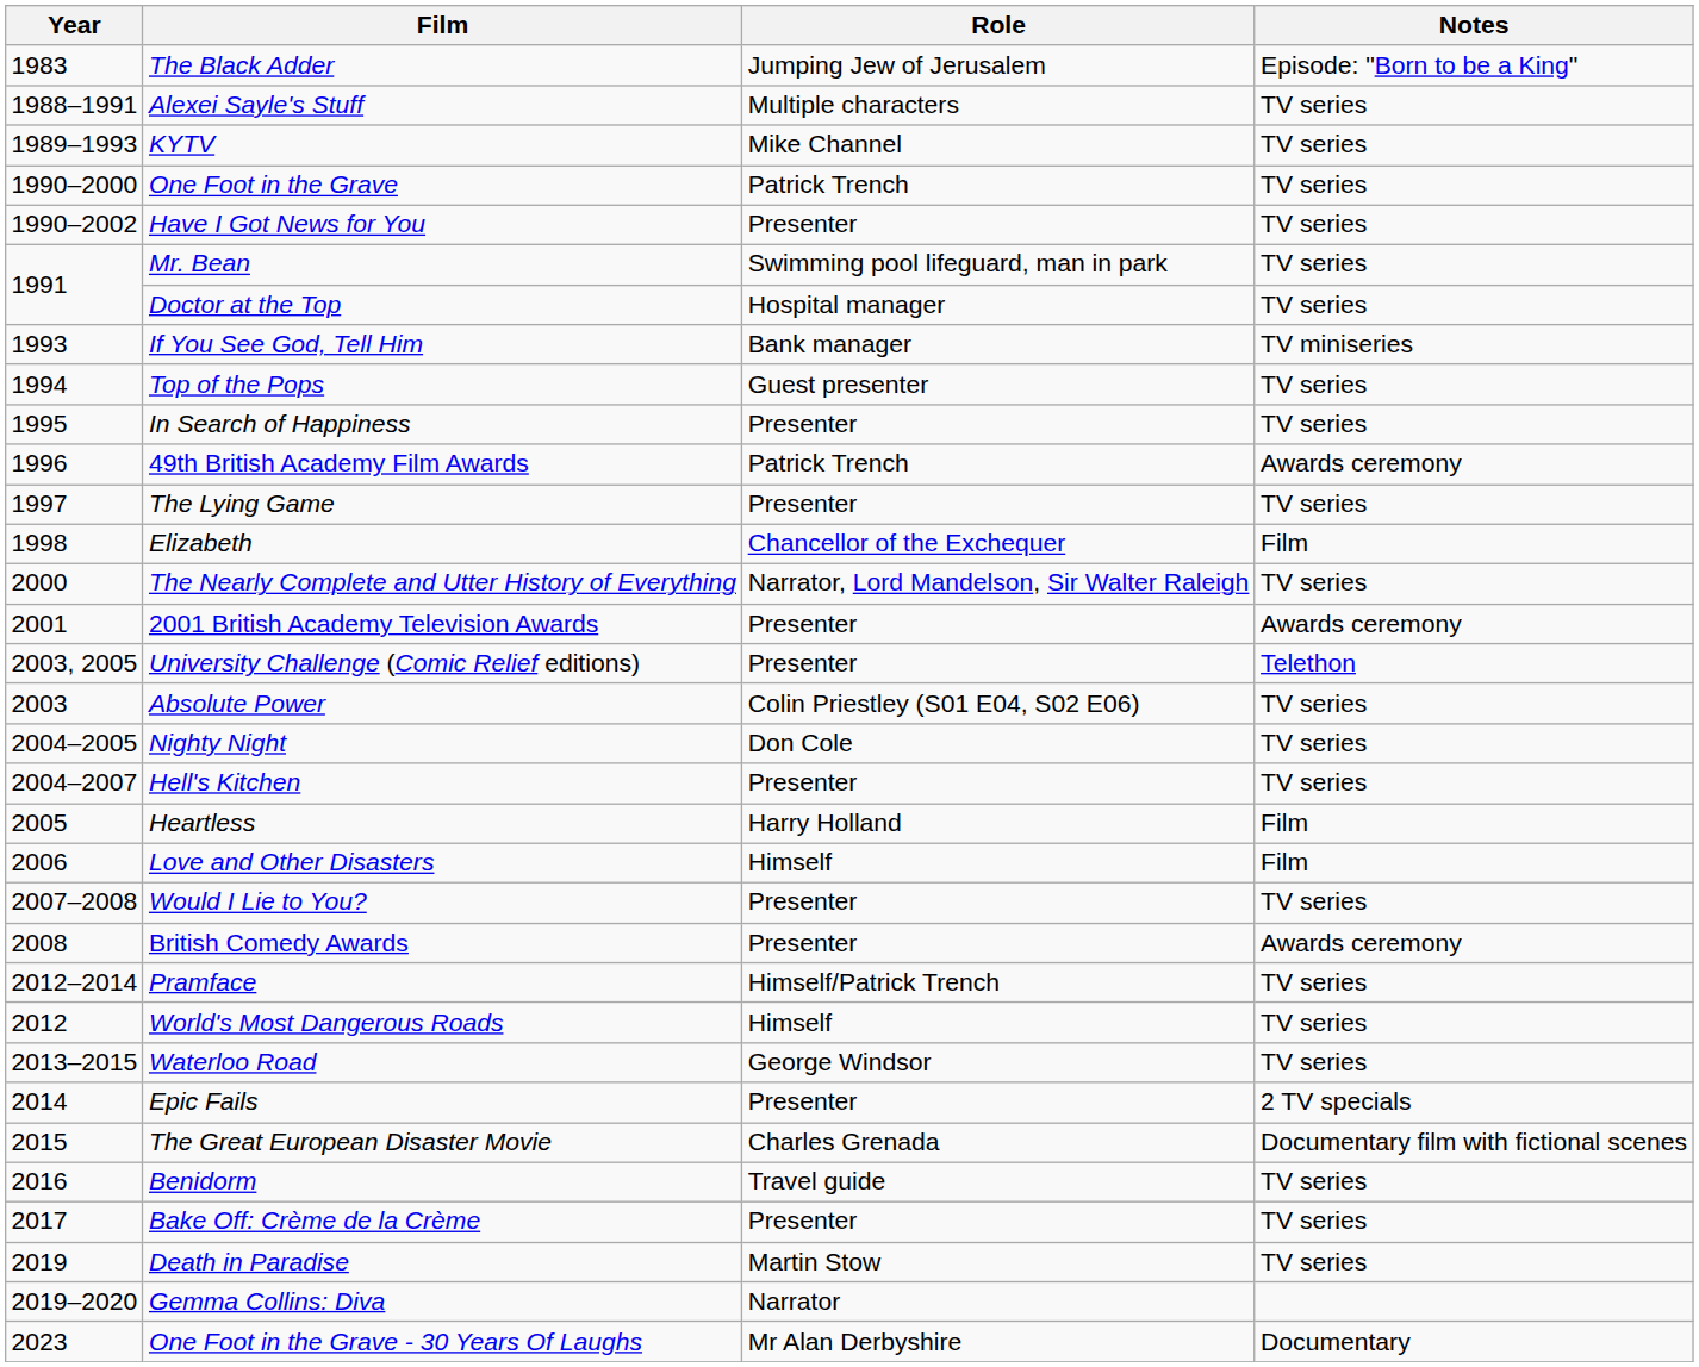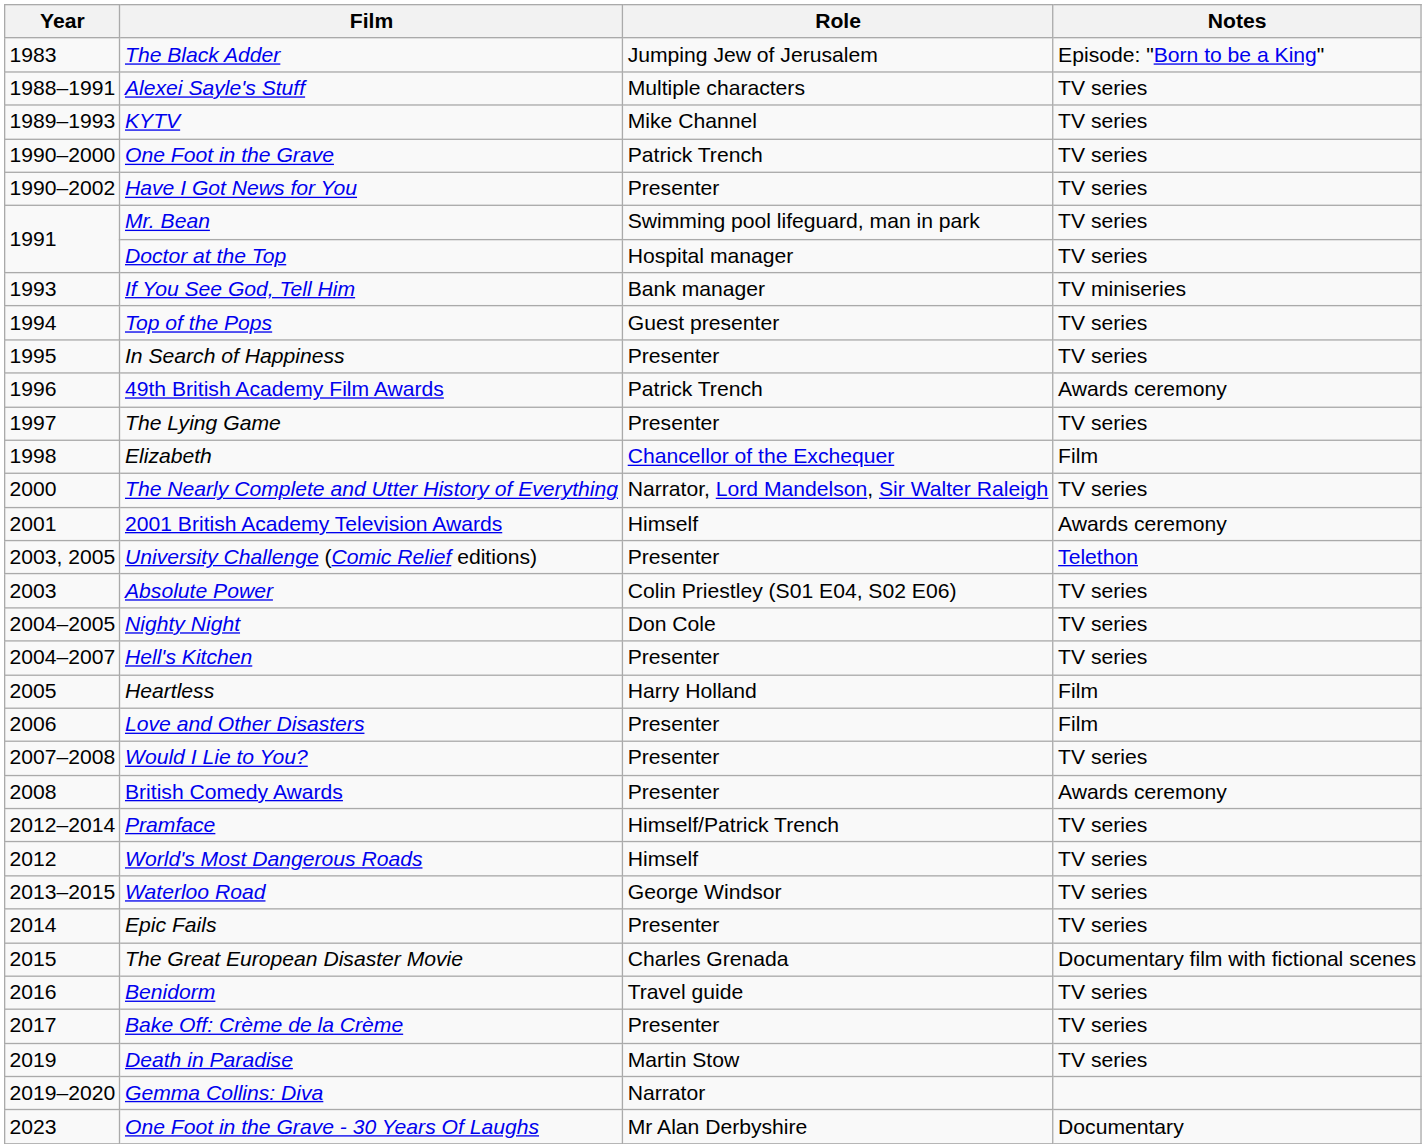2001 British Academy Television Awards | Role: Presenter -> Himself
Love and Other Disasters | Role: Himself -> Presenter
Epic Fails | Notes: 2 TV specials -> TV series
